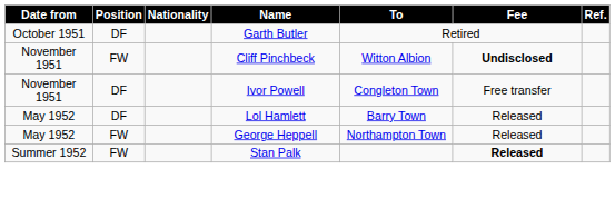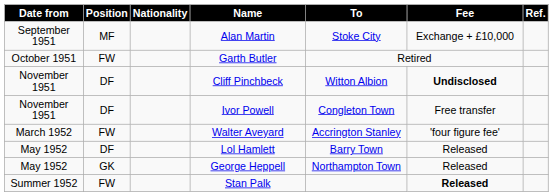+ row: September 1951 | MF | Alan Martin | Stoke City | Exchange + £10,000
Garth Butler | Position: DF -> FW
Cliff Pinchbeck | Position: FW -> DF
+ row: March 1952 | FW | Walter Aveyard | Accrington Stanley | 'four figure fee'
George Heppell | Position: FW -> GK
